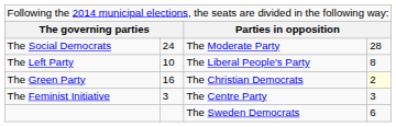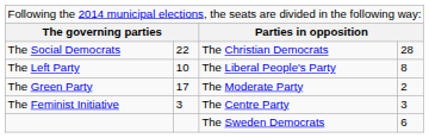The Social Democrats | column 2: 24 -> 22
The Social Democrats | column 3: The Moderate Party -> The Christian Democrats
The Green Party | column 2: 16 -> 17
The Green Party | column 3: The Christian Democrats -> The Moderate Party
The Green Party | column 4: lightyellow background -> no background
